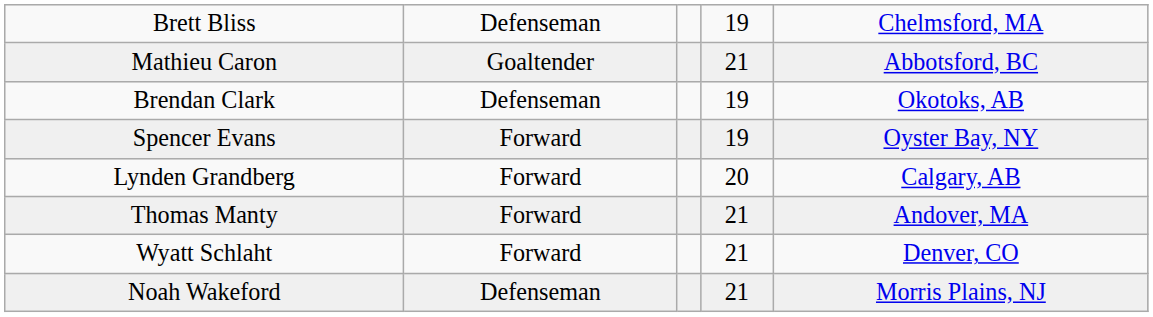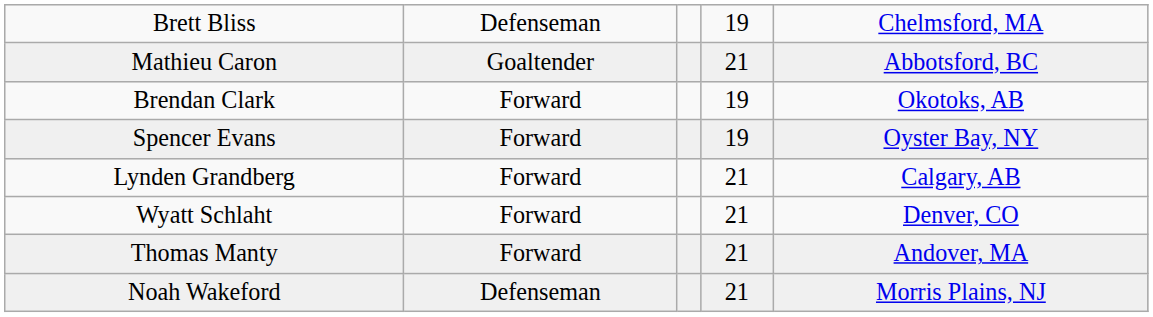Brendan Clark | column 2: Defenseman -> Forward
Lynden Grandberg | column 4: 20 -> 21
rows swapped: Thomas Manty <-> Wyatt Schlaht
